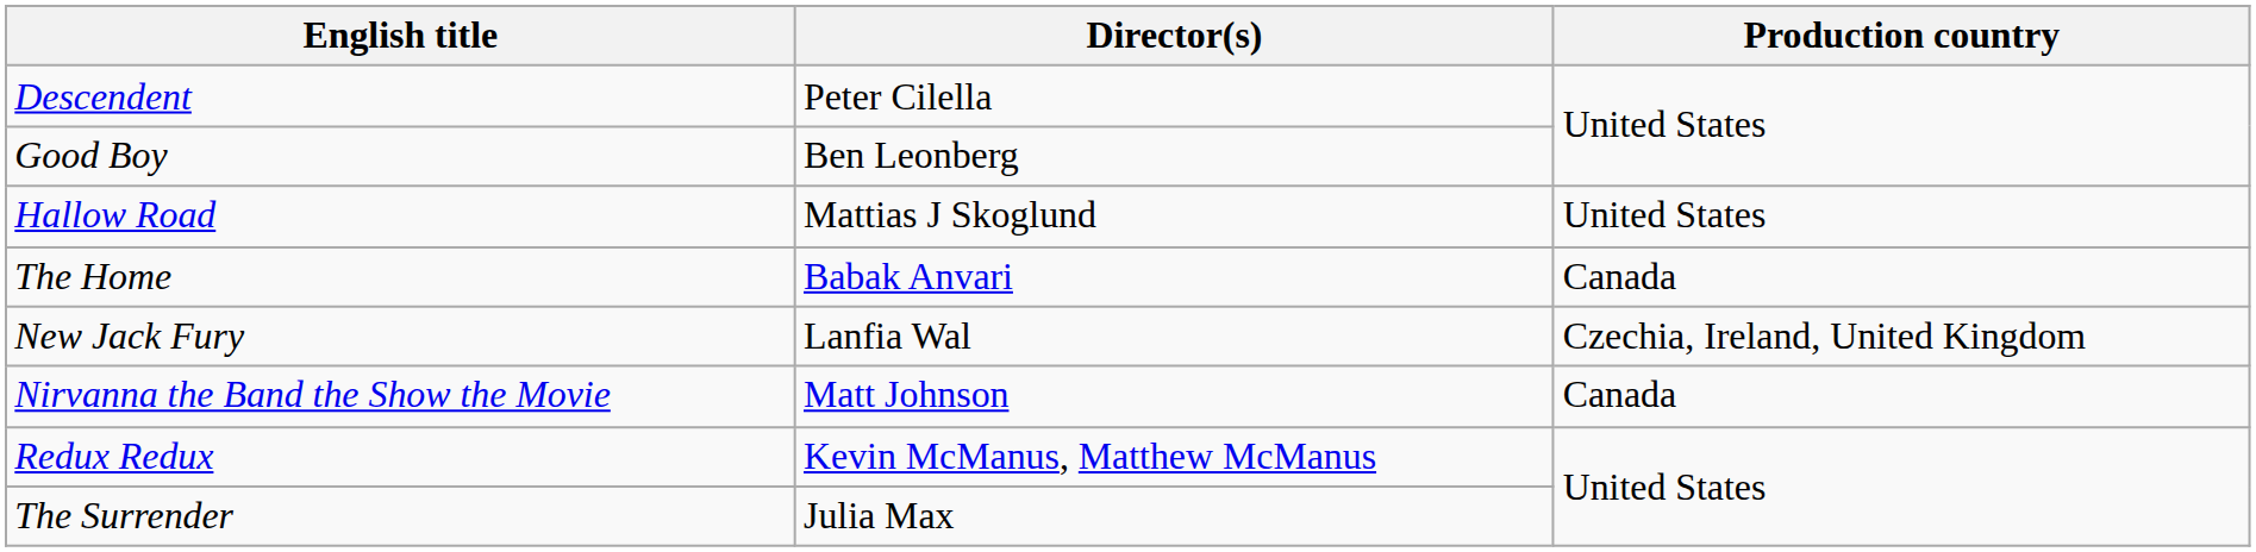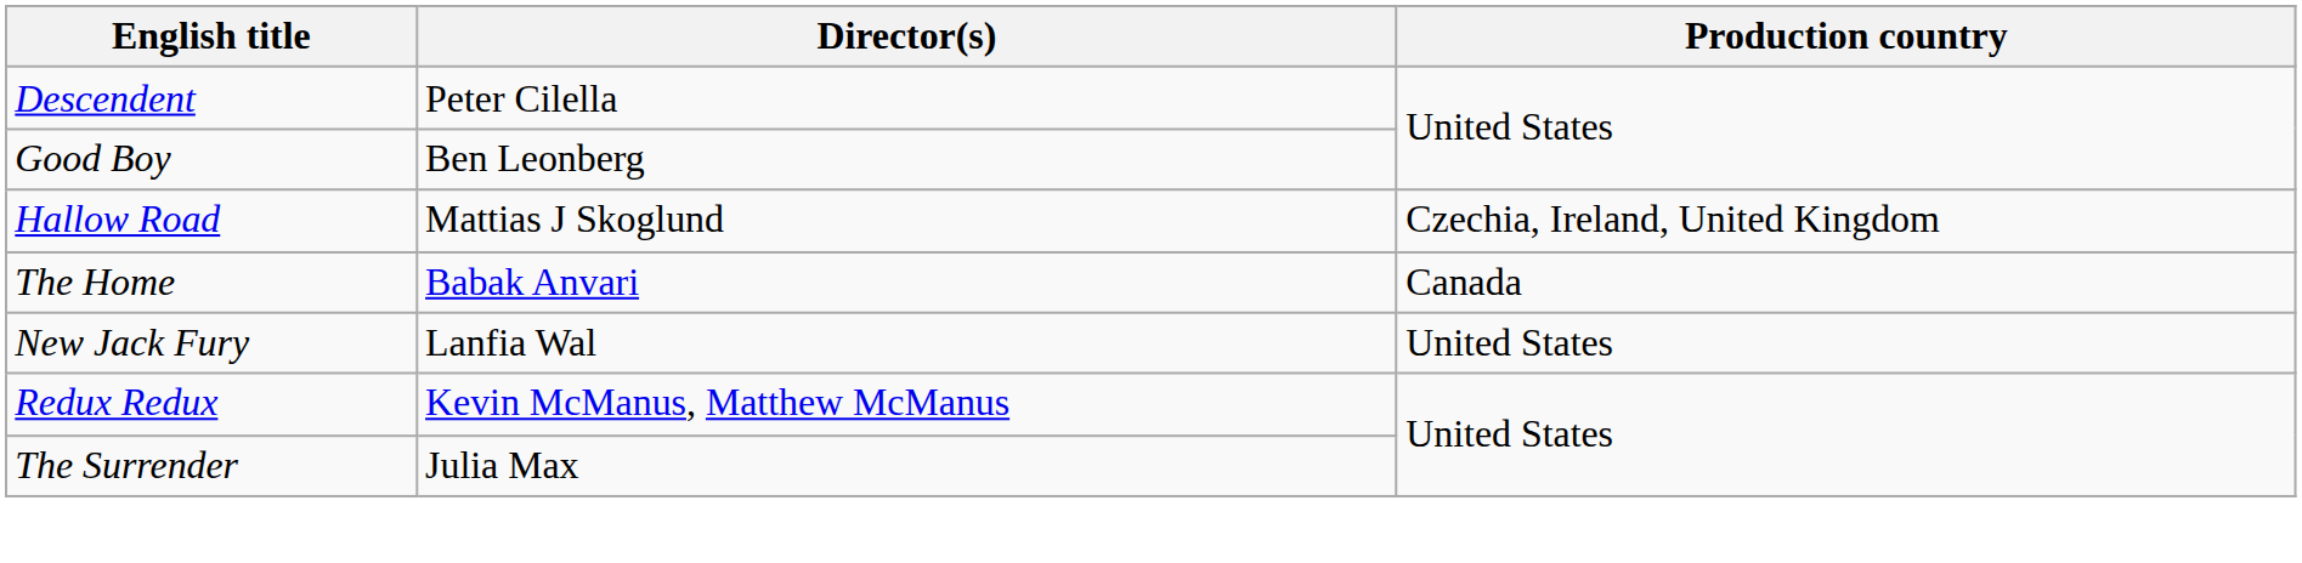Hallow Road | Production country: United States -> Czechia, Ireland, United Kingdom
New Jack Fury | Production country: Czechia, Ireland, United Kingdom -> United States
- row: Nirvanna the Band the Show the Movie | Matt Johnson | Canada
